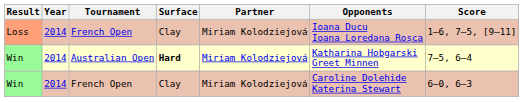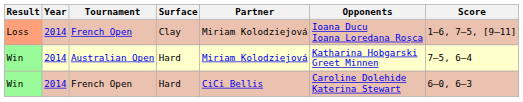Win / Australian Open | Surface: bold -> normal
Win / French Open | Surface: Clay -> Hard
Win / French Open | Partner: Miriam Kolodziejová -> CiCi Bellis
